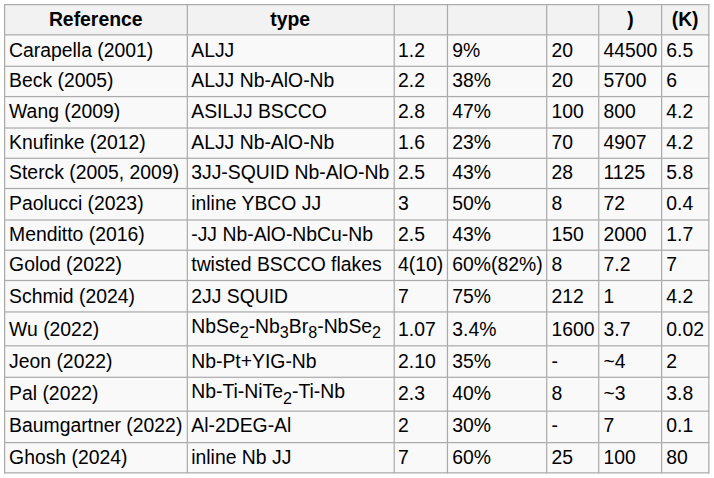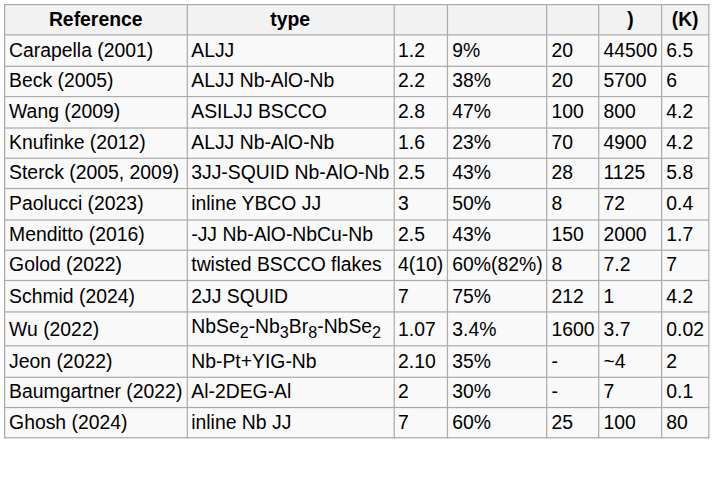Knufinke (2012) | ): 4907 -> 4900
- row: Pal (2022) | Nb-Ti-NiTe2-Ti-Nb | 2.3 | 40% | 8 | ~3 | 3.8
